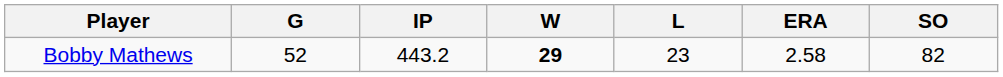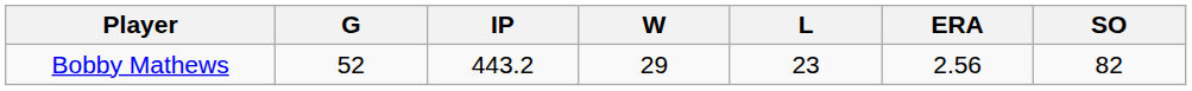Bobby Mathews | W: bold -> normal
Bobby Mathews | ERA: 2.58 -> 2.56
